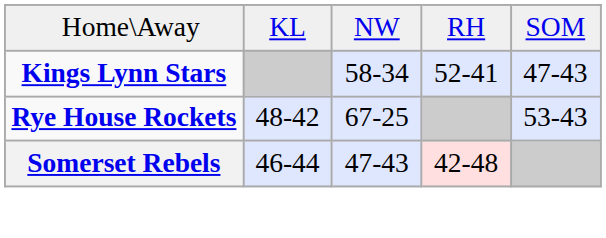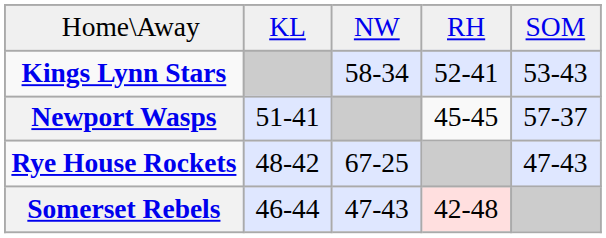Kings Lynn Stars | column 5: 47-43 -> 53-43
+ row: Newport Wasps | 51-41 | 45-45 | 57-37
Rye House Rockets | column 5: 53-43 -> 47-43
